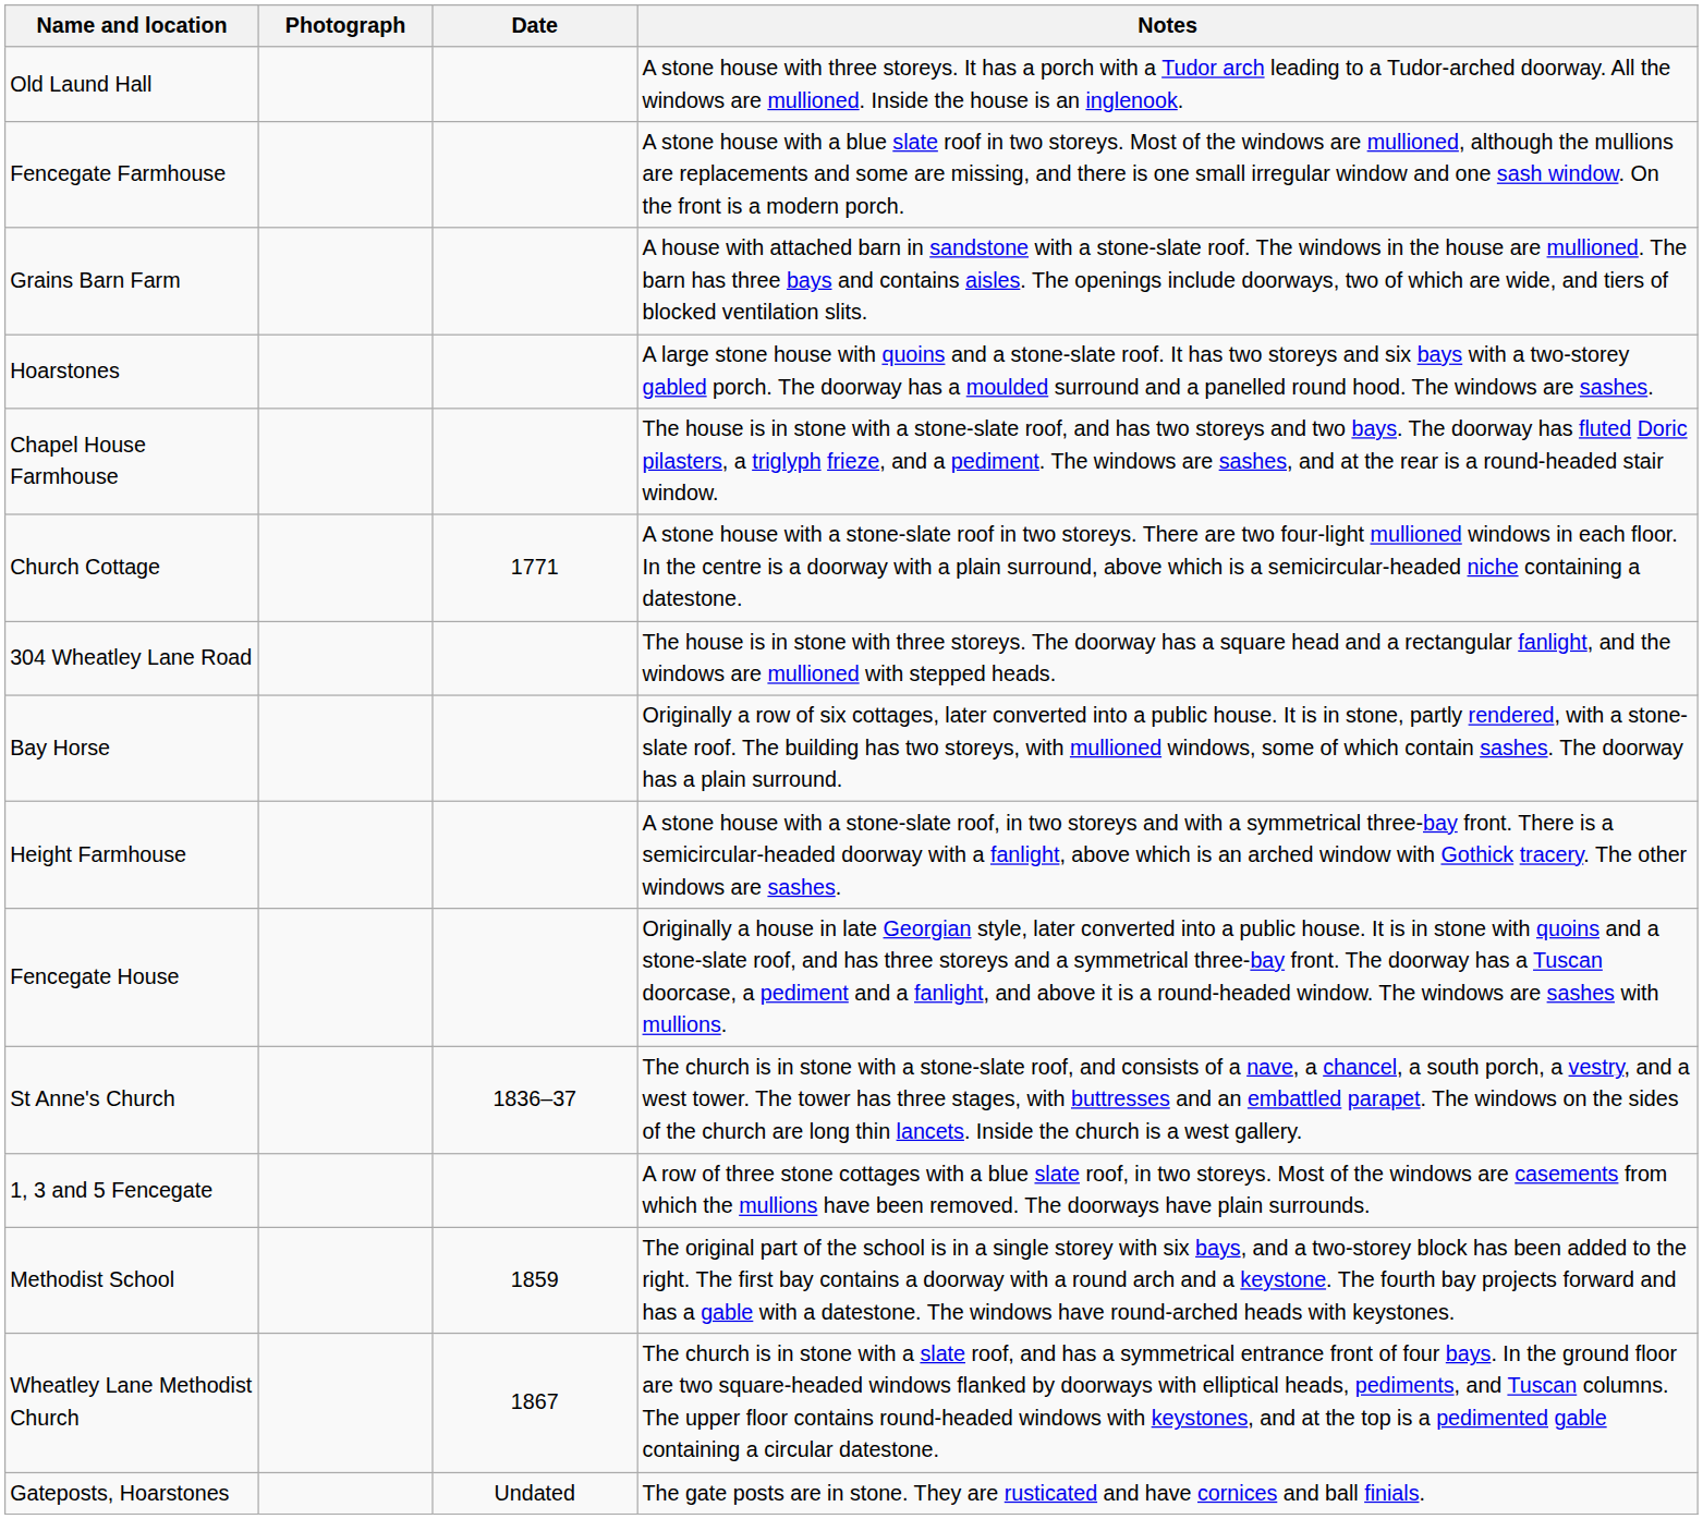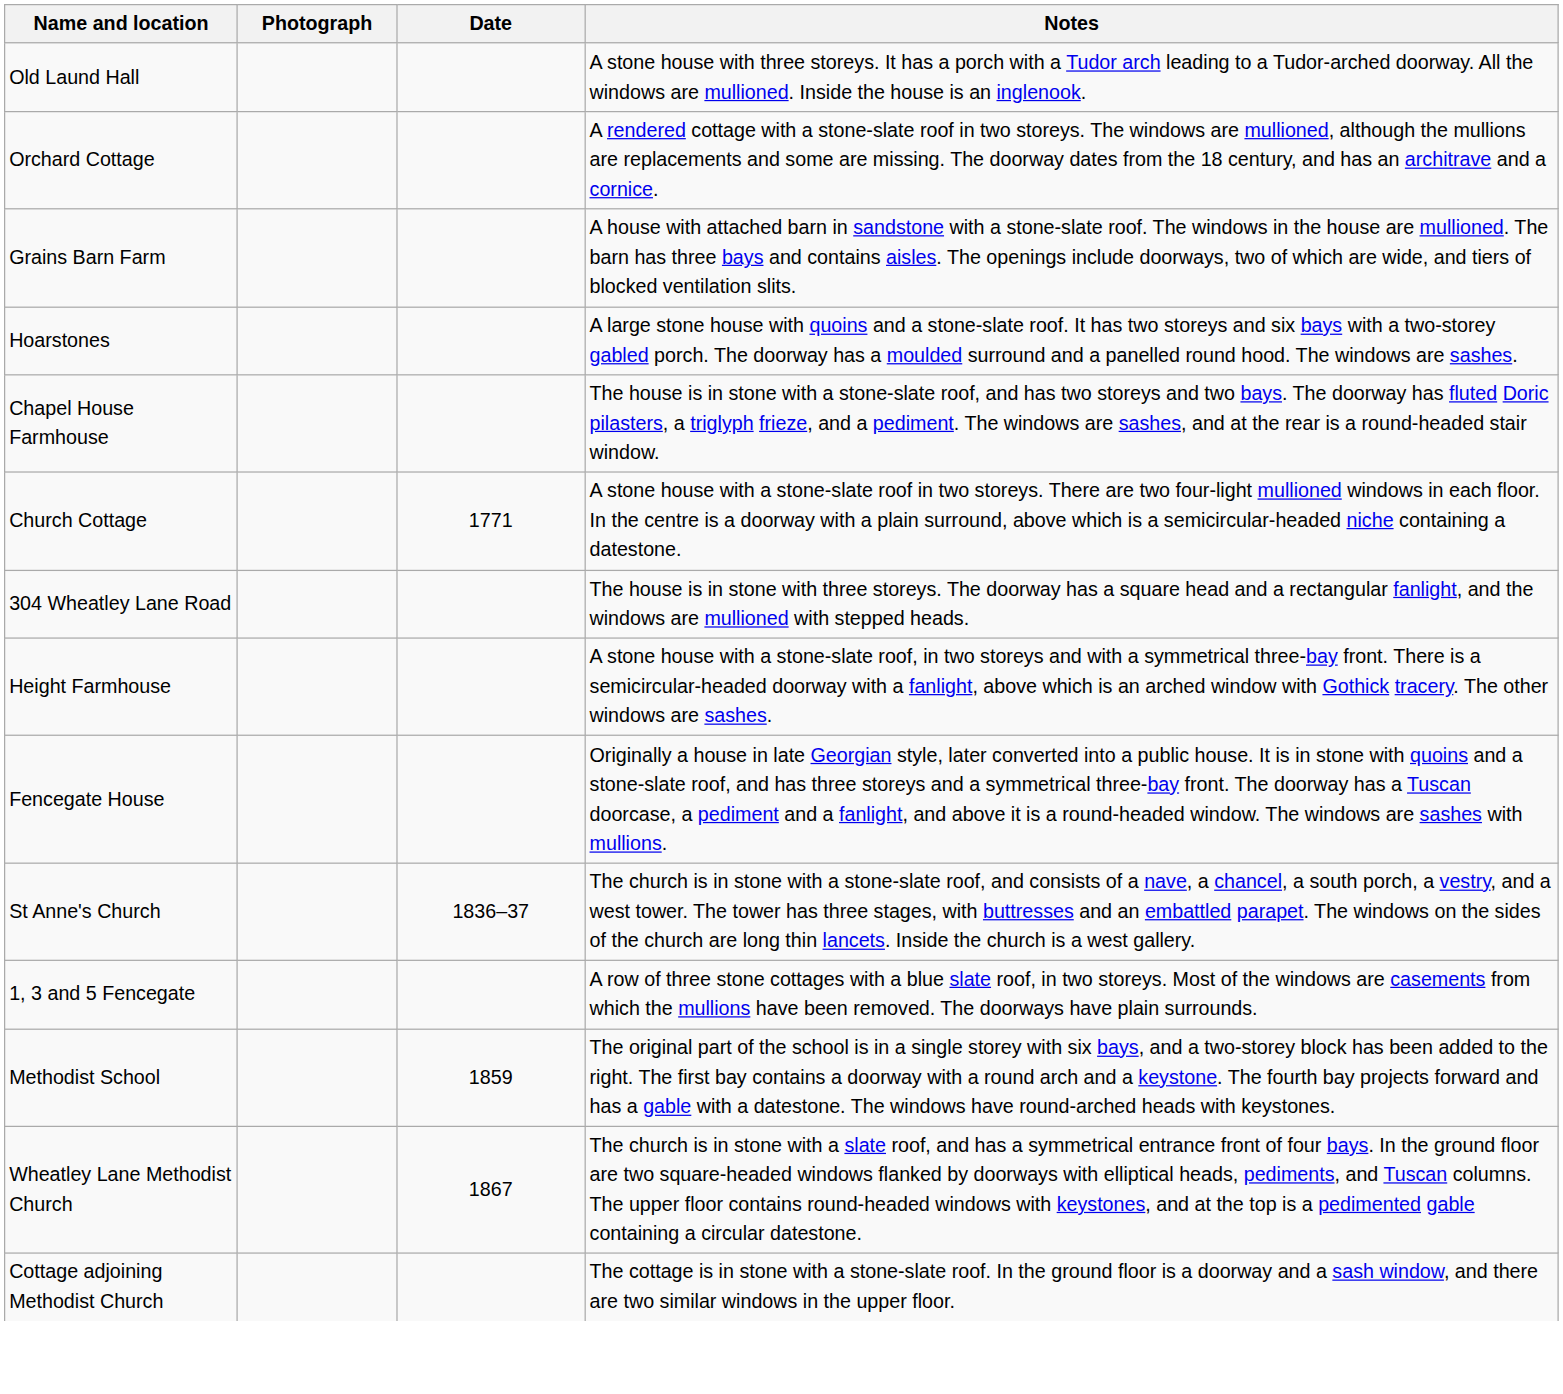+ row: Orchard Cottage | A rendered cottage with a stone-slate roof in two storeys. The windows are mullioned, although the mullions are replacements and some are missing. The doorway dates from the 18 century, and has an architrave and a cornice.
- row: Fencegate Farmhouse | A stone house with a blue slate roof in two storeys. Most of the windows are mullioned, although the mullions are replacements and some are missing, and there is one small irregular window and one sash window. On the front is a modern porch.
- row: Bay Horse | Originally a row of six cottages, later converted into a public house. It is in stone, partly rendered, with a stone-slate roof. The building has two storeys, with mullioned windows, some of which contain sashes. The doorway has a plain surround.
+ row: Cottage adjoining Methodist Church | The cottage is in stone with a stone-slate roof. In the ground floor is a doorway and a sash window, and there are two similar windows in the upper floor.
- row: Gateposts, Hoarstones | Undated | The gate posts are in stone. They are rusticated and have cornices and ball finials.
